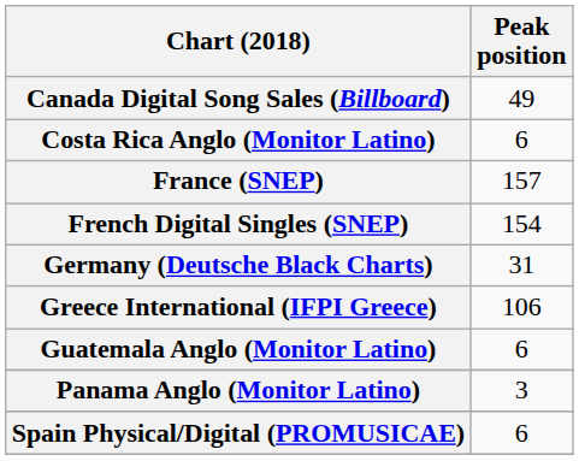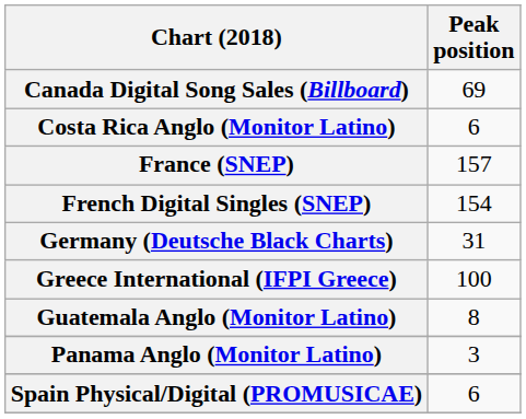Canada Digital Song Sales (Billboard) | Peak position: 49 -> 69
Greece International (IFPI Greece) | Peak position: 106 -> 100
Guatemala Anglo (Monitor Latino) | Peak position: 6 -> 8
